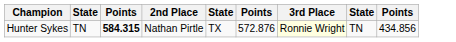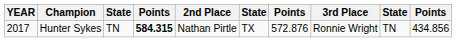+ column: YEAR | 2017
Hunter Sykes | 3rd Place: lightyellow background -> no background
